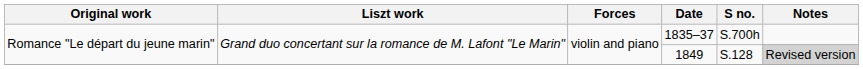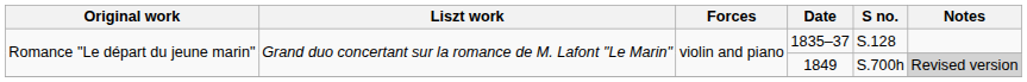1835–37 | S no.: S.700h -> S.128
1849 | S no.: S.128 -> S.700h
